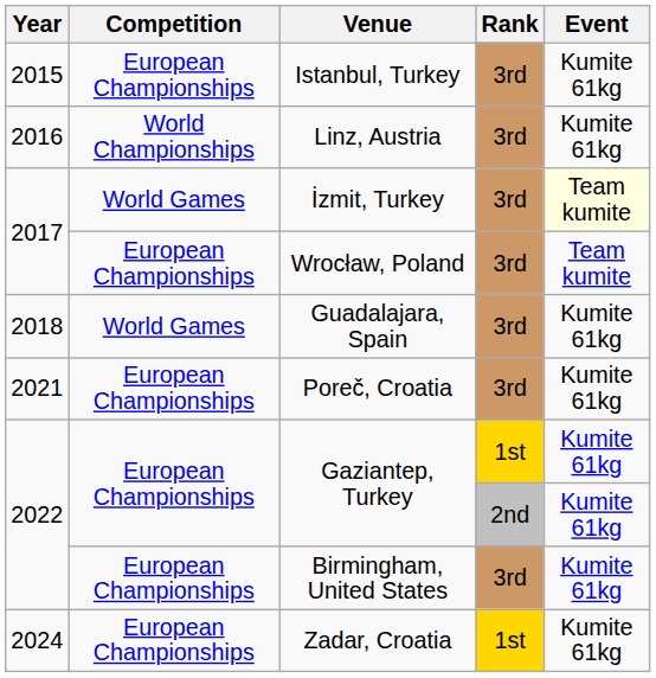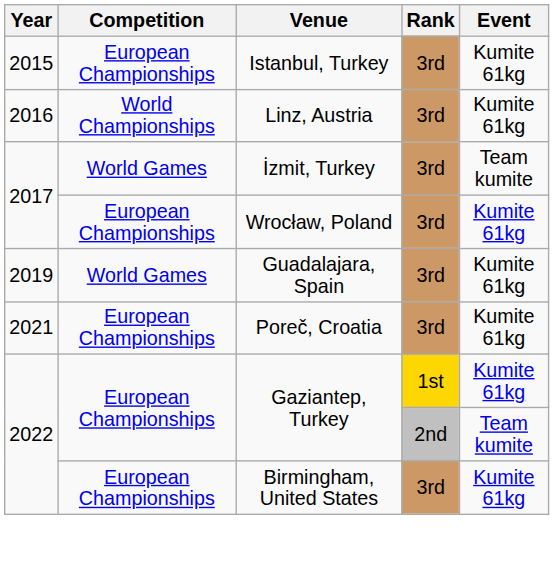İzmit, Turkey | Event: lightyellow background -> no background
Wrocław, Poland | Event: Team kumite -> Kumite 61kg
Guadalajara, Spain | Year: 2018 -> 2019
Gaziantep, Turkey / 2nd | Event: Kumite 61kg -> Team kumite
- row: 2024 | European Championships | Zadar, Croatia | 1st | Kumite 61kg
